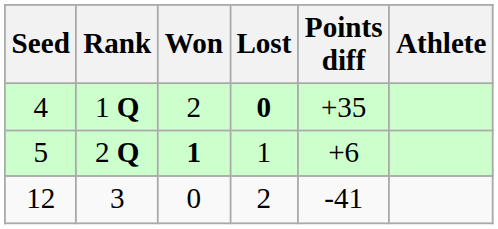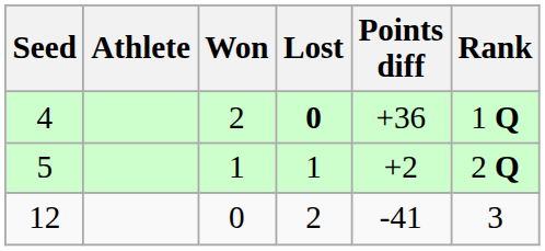columns swapped: Athlete <-> Rank
4 | Points diff: +35 -> +36
5 | Won: bold -> normal
5 | Points diff: +6 -> +2
